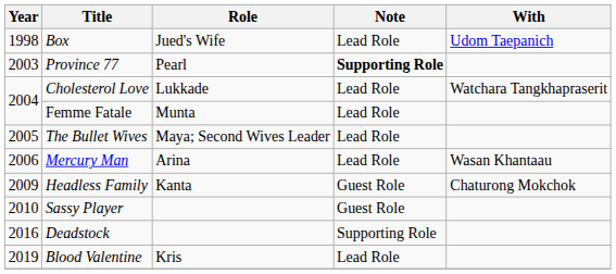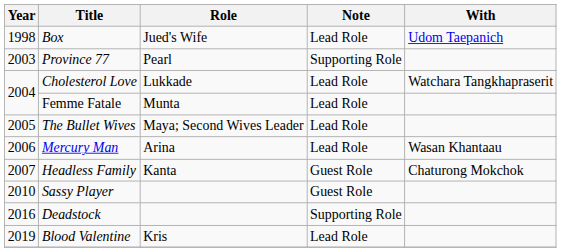Province 77 | Note: bold -> normal
Headless Family | Year: 2009 -> 2007
